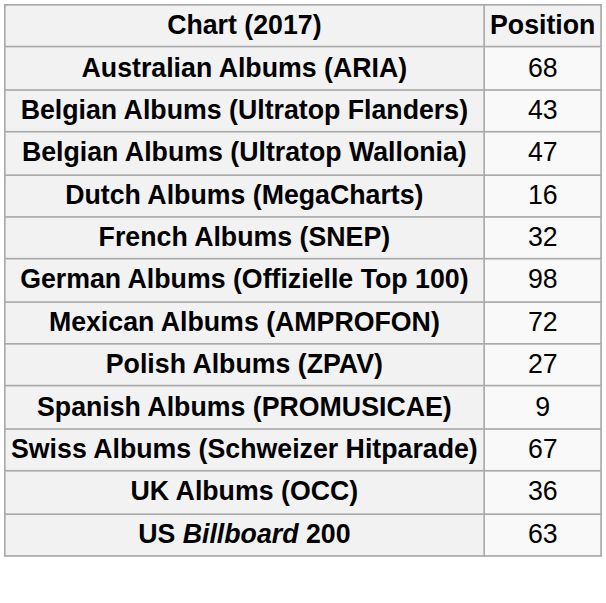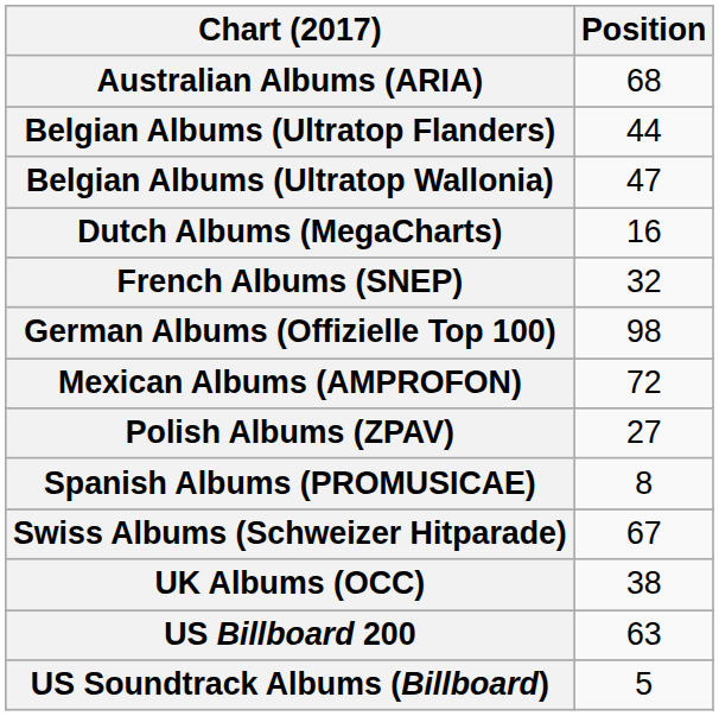Belgian Albums (Ultratop Flanders) | Position: 43 -> 44
Spanish Albums (PROMUSICAE) | Position: 9 -> 8
UK Albums (OCC) | Position: 36 -> 38
+ row: US Soundtrack Albums (Billboard) | 5
